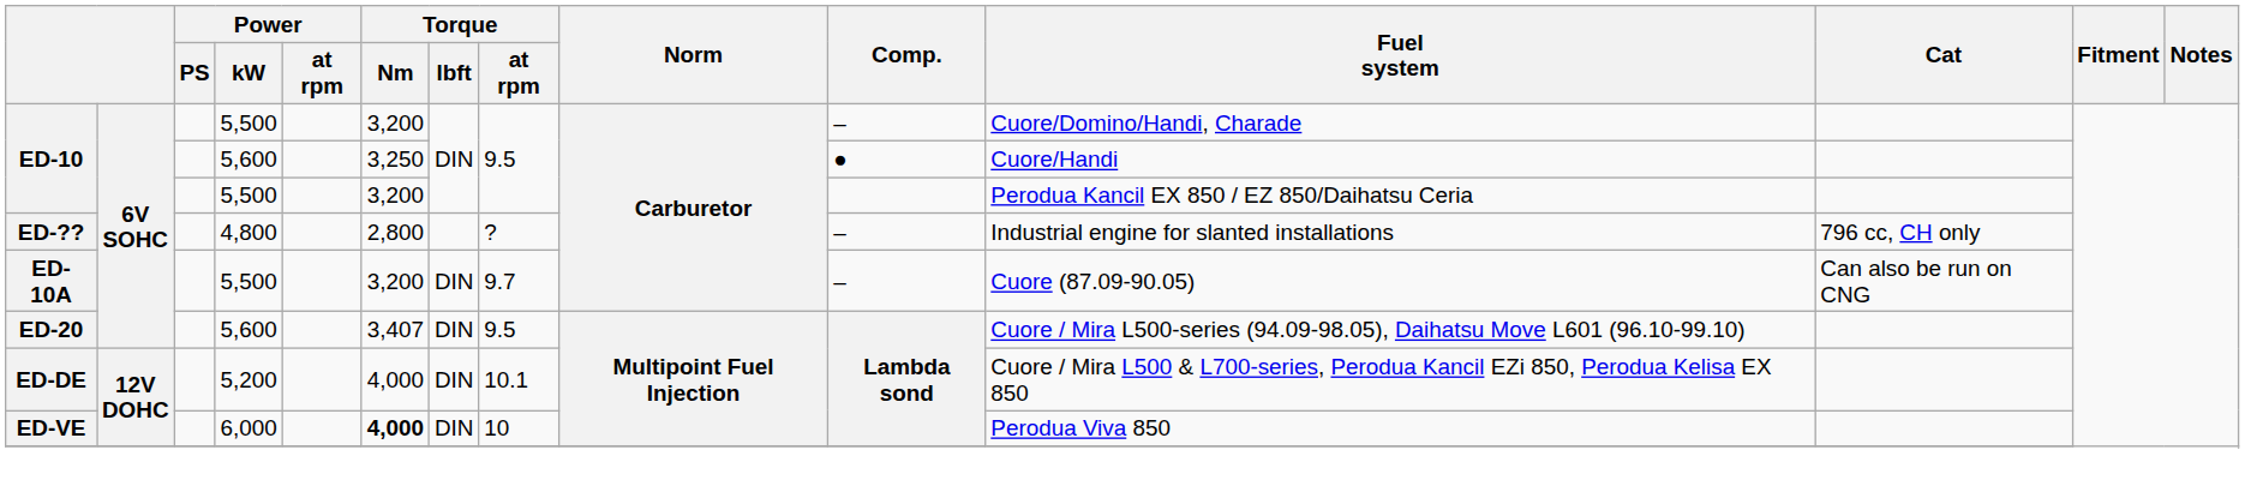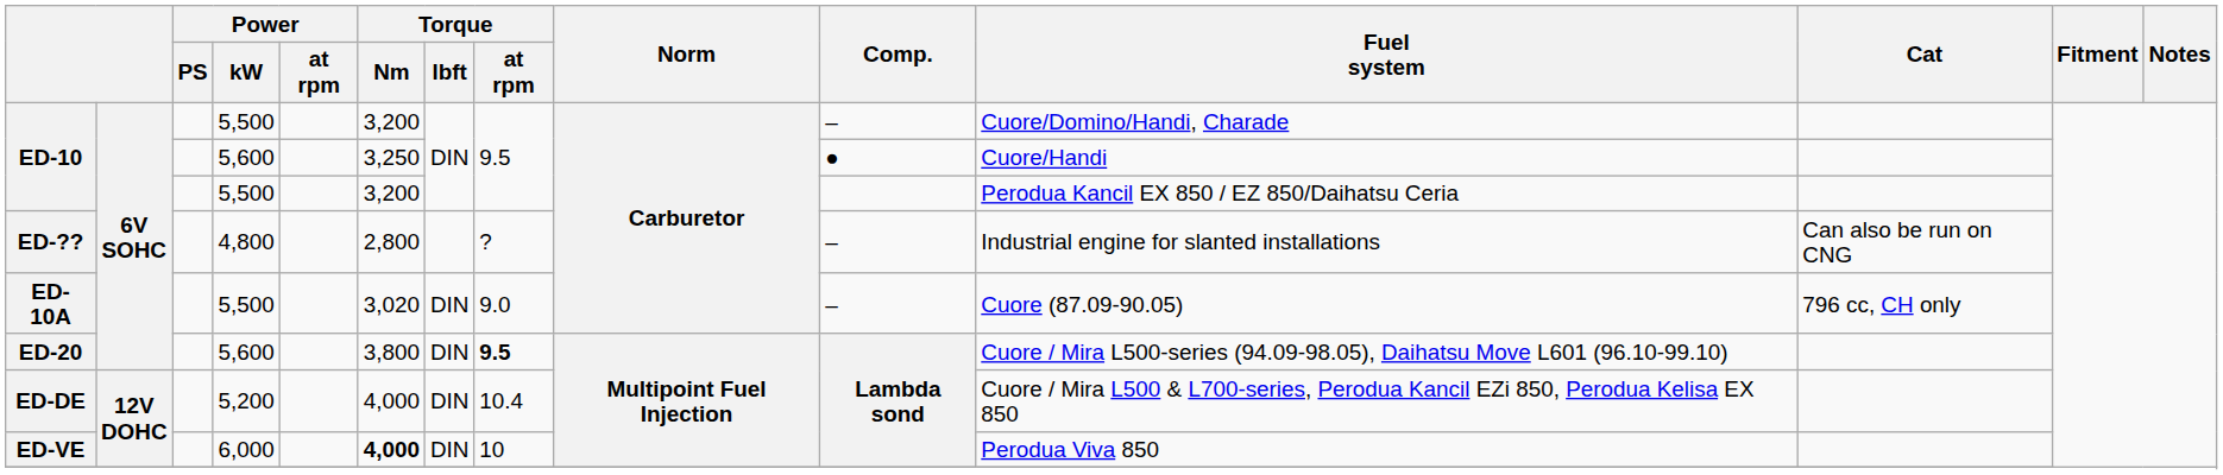ED-?? | Cat: 796 cc, CH only -> Can also be run on CNG
ED-10A | Torque / Nm: 3,200 -> 3,020
ED-10A | Torque / at rpm: 9.7 -> 9.0
ED-10A | Cat: Can also be run on CNG -> 796 cc, CH only
ED-20 | Torque / Nm: 3,407 -> 3,800
ED-20 | Torque / at rpm: normal -> bold
ED-DE | Torque / at rpm: 10.1 -> 10.4
